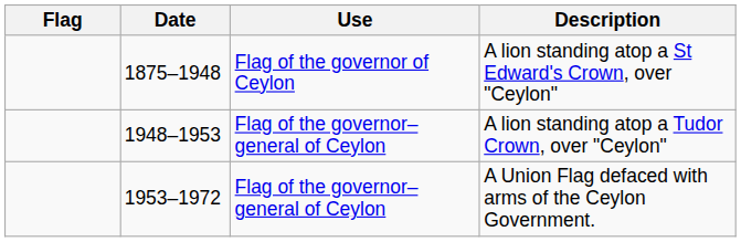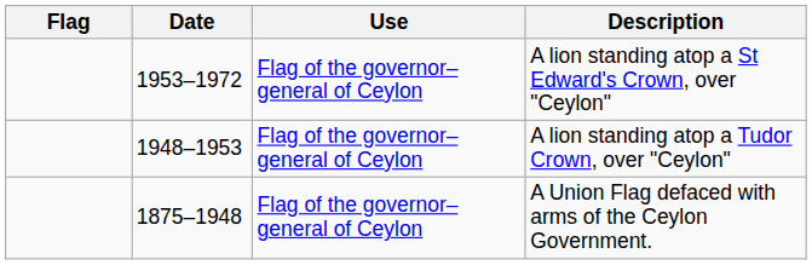A lion standing atop a St Edward's Crown, over "Ceylon" | Date: 1875–1948 -> 1953–1972
A lion standing atop a St Edward's Crown, over "Ceylon" | Use: Flag of the governor of Ceylon -> Flag of the governor–general of Ceylon
A Union Flag defaced with arms of the Ceylon Government. | Date: 1953–1972 -> 1875–1948
